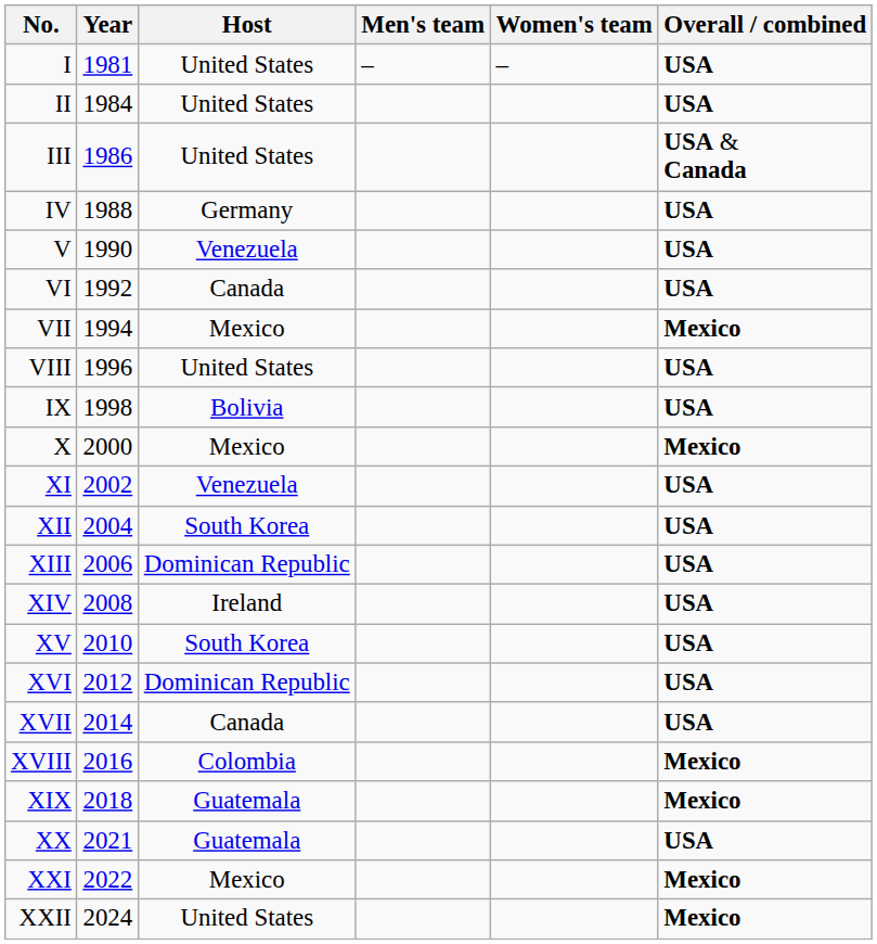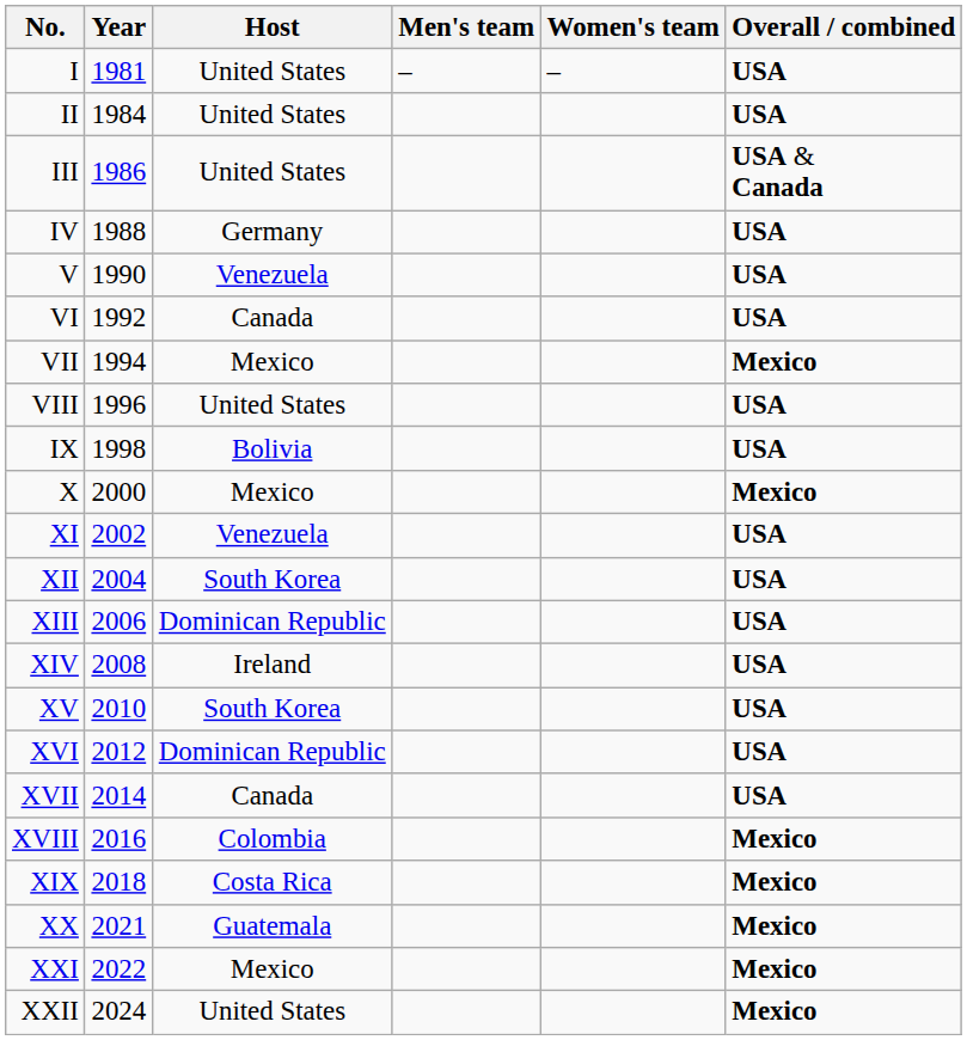XIX | Host: Guatemala -> Costa Rica
XX | Overall / combined: USA -> Mexico
